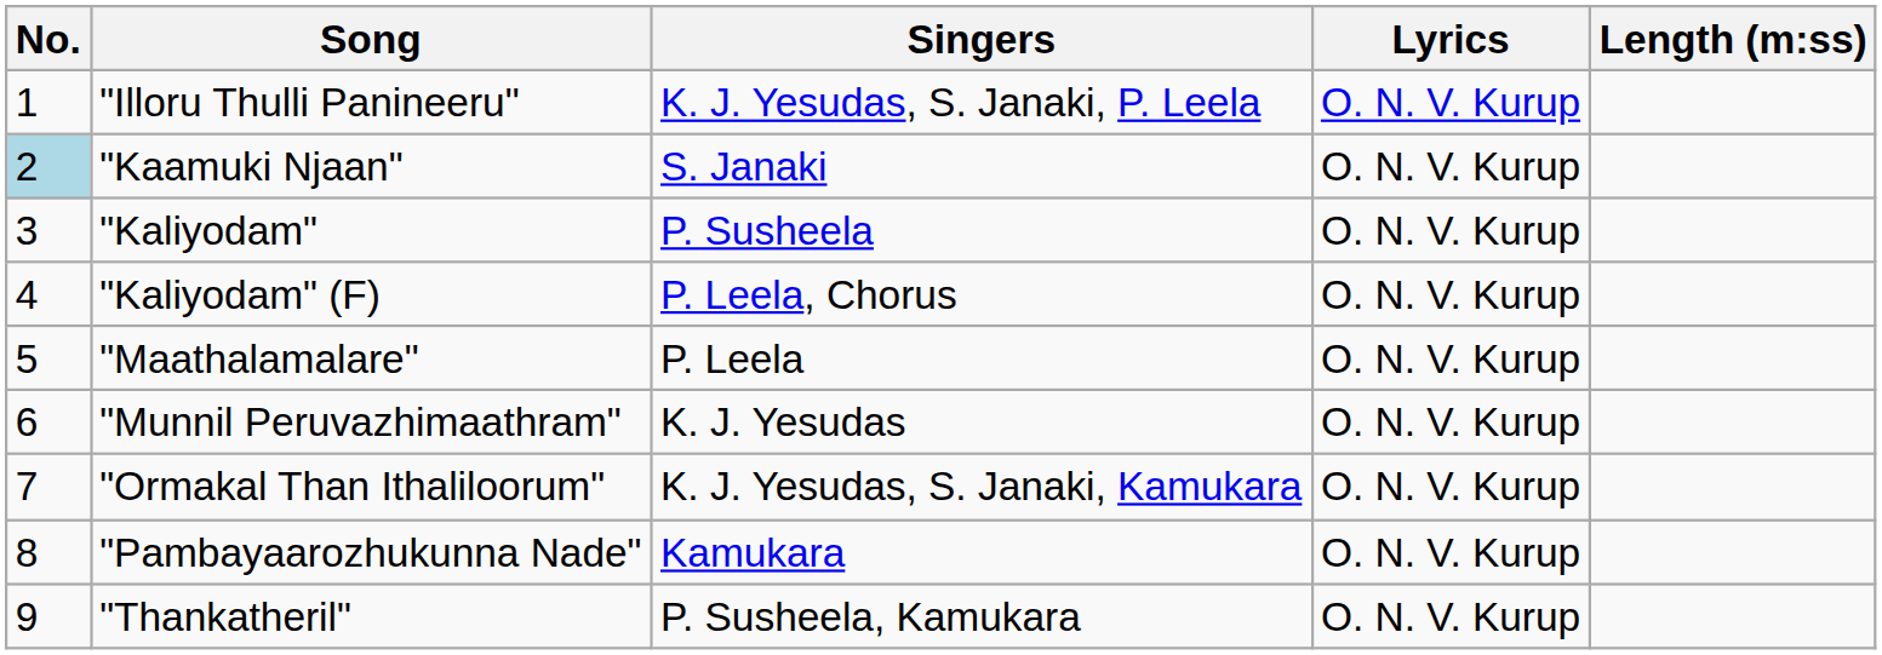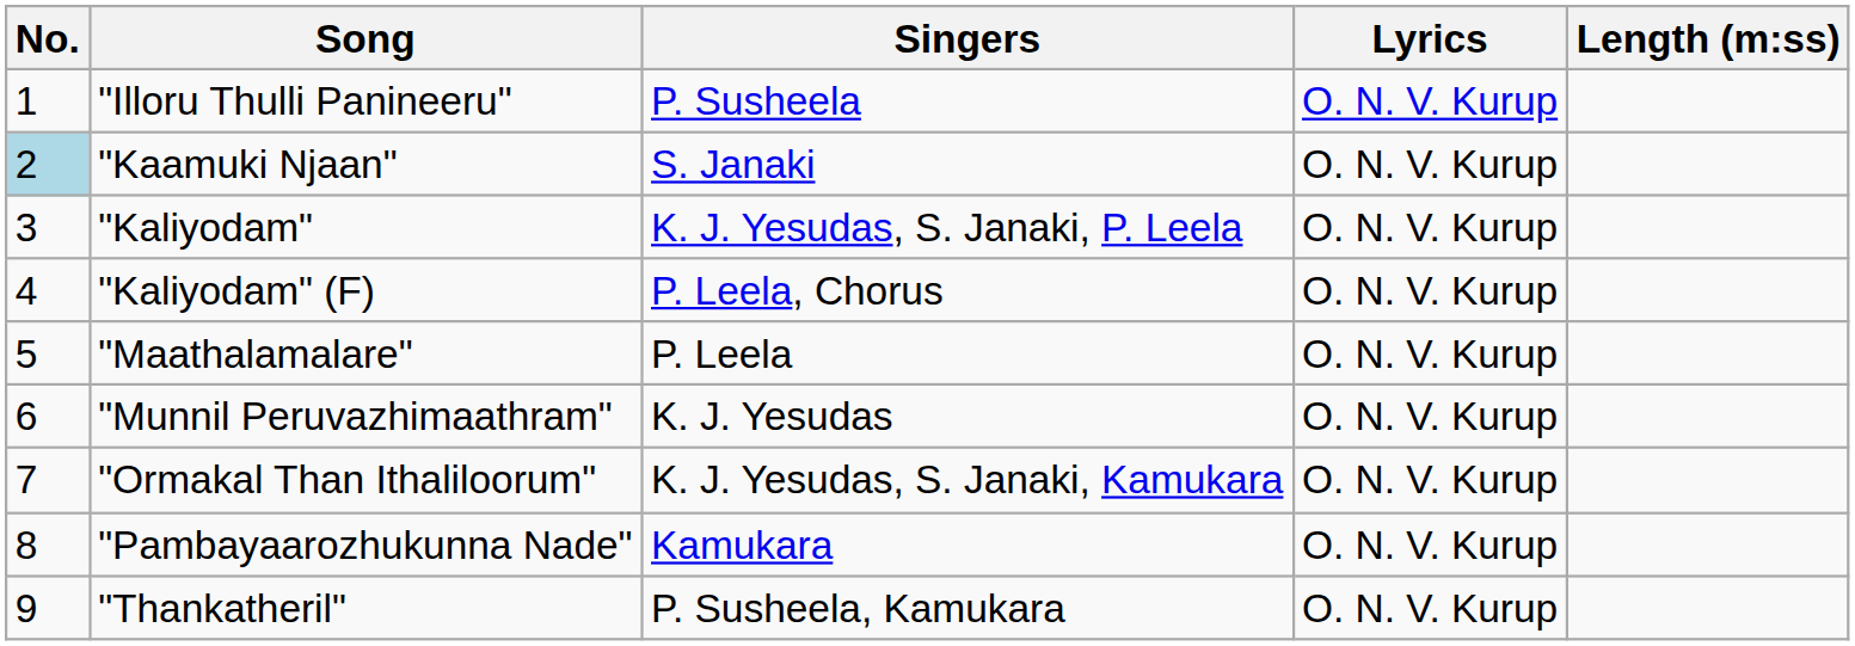"Illoru Thulli Panineeru" | Singers: K. J. Yesudas, S. Janaki, P. Leela -> P. Susheela
"Kaliyodam" | Singers: P. Susheela -> K. J. Yesudas, S. Janaki, P. Leela
